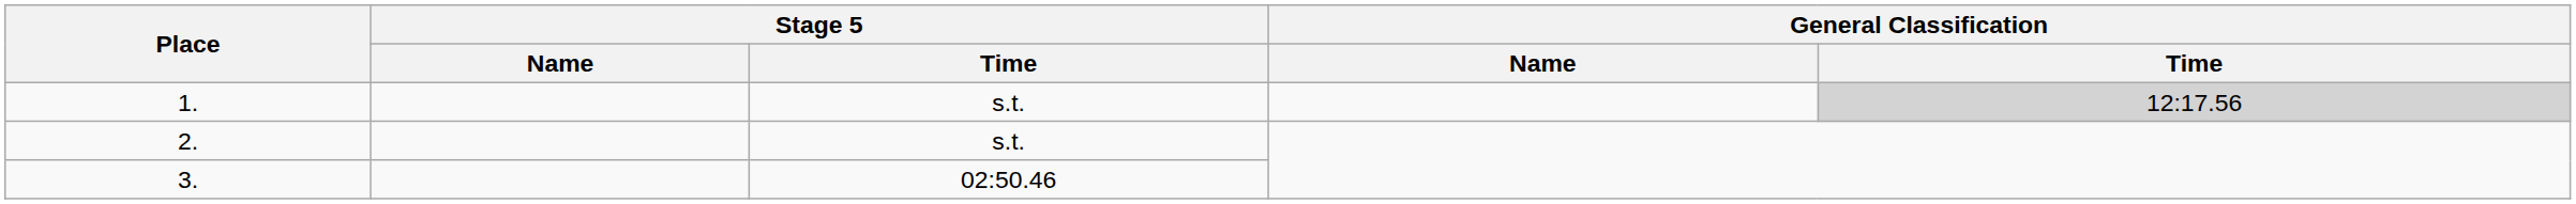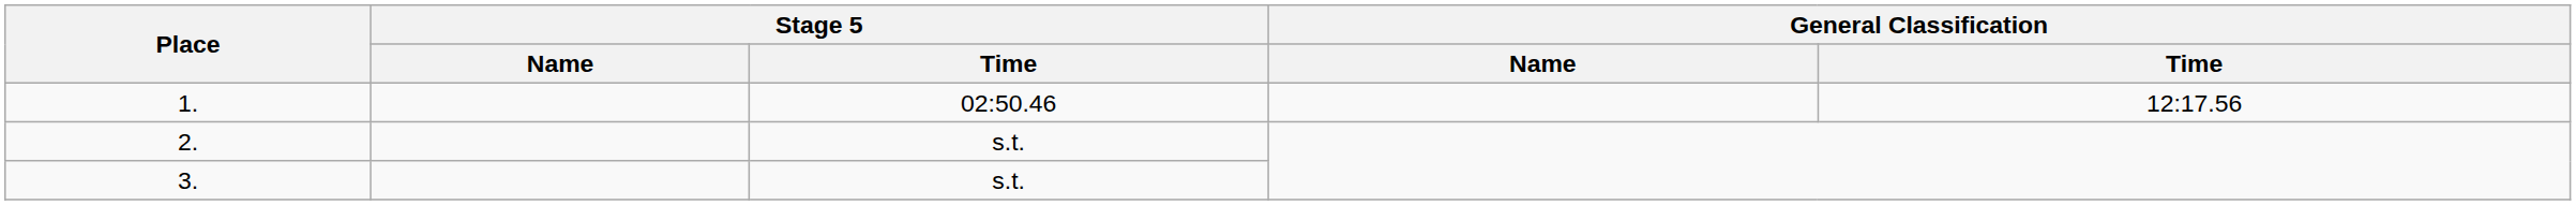1. | Stage 5 / Time: s.t. -> 02:50.46
1. | General Classification / Time: lightgrey background -> no background
3. | Stage 5 / Time: 02:50.46 -> s.t.
